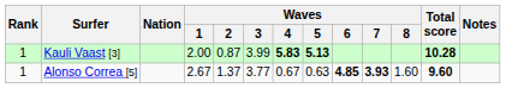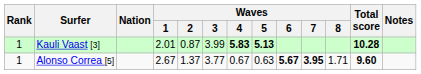Kauli Vaast [3] | Waves / 1: 2.00 -> 2.01
Alonso Correa [5] | Waves / 6: 4.85 -> 5.67
Alonso Correa [5] | Waves / 7: 3.93 -> 3.95
Alonso Correa [5] | Waves / 8: 1.60 -> 1.71
